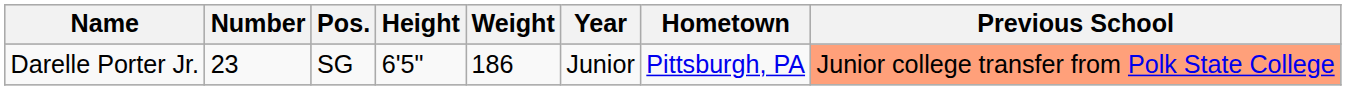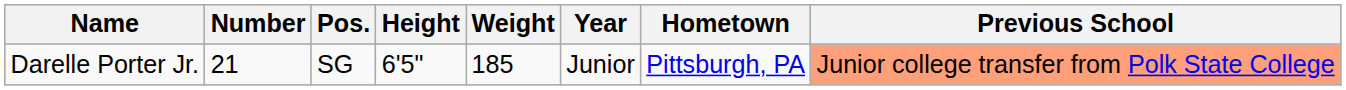Darelle Porter Jr. | Number: 23 -> 21
Darelle Porter Jr. | Weight: 186 -> 185
